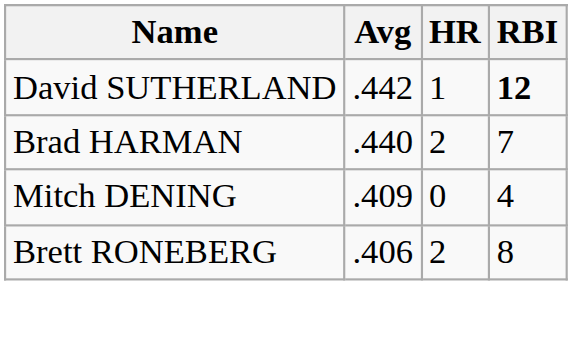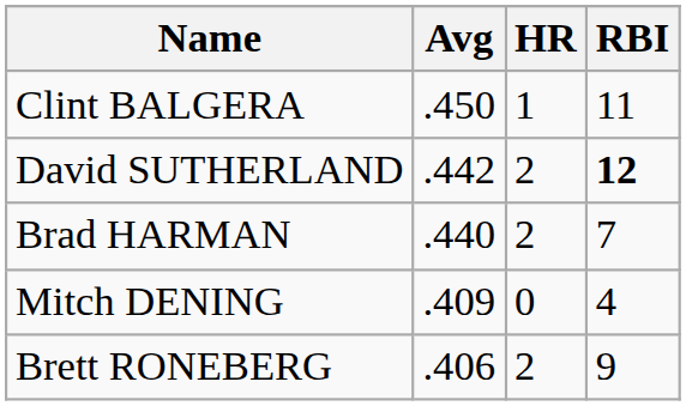+ row: Clint BALGERA | .450 | 1 | 11
David SUTHERLAND | HR: 1 -> 2
Brett RONEBERG | RBI: 8 -> 9
